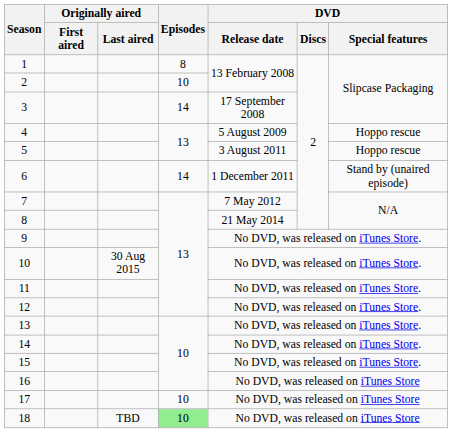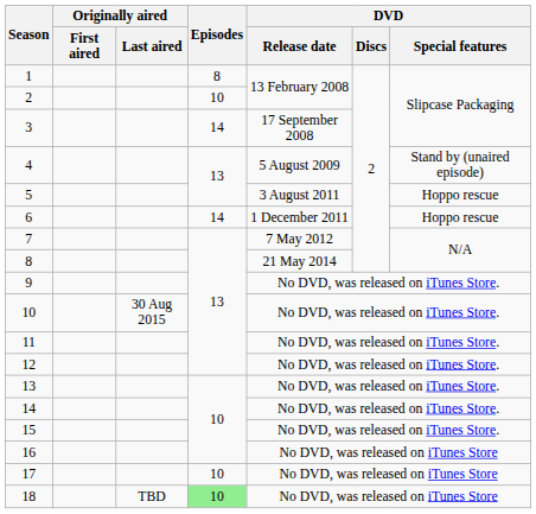4 | DVD / Special features: Hoppo rescue -> Stand by (unaired episode)
6 | DVD / Special features: Stand by (unaired episode) -> Hoppo rescue
